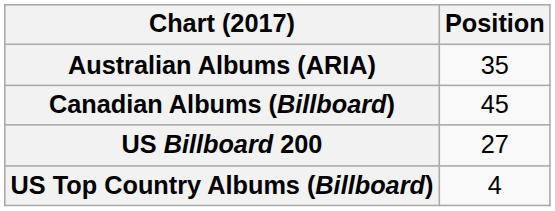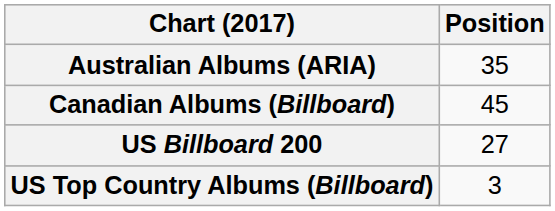US Top Country Albums (Billboard) | Position: 4 -> 3
